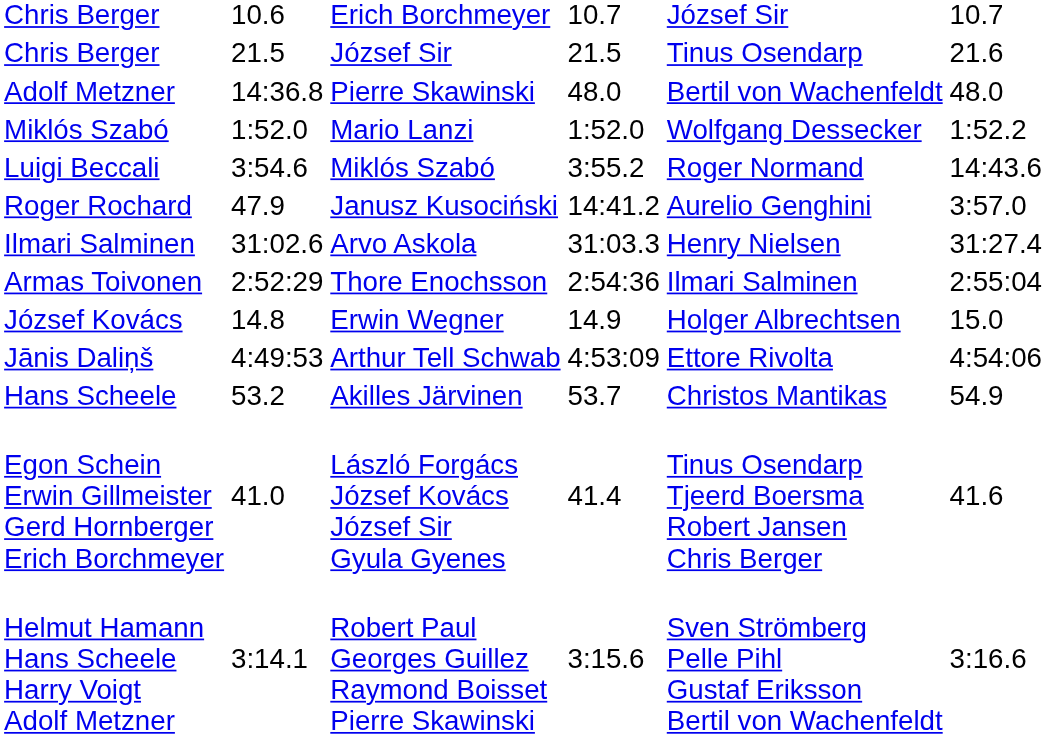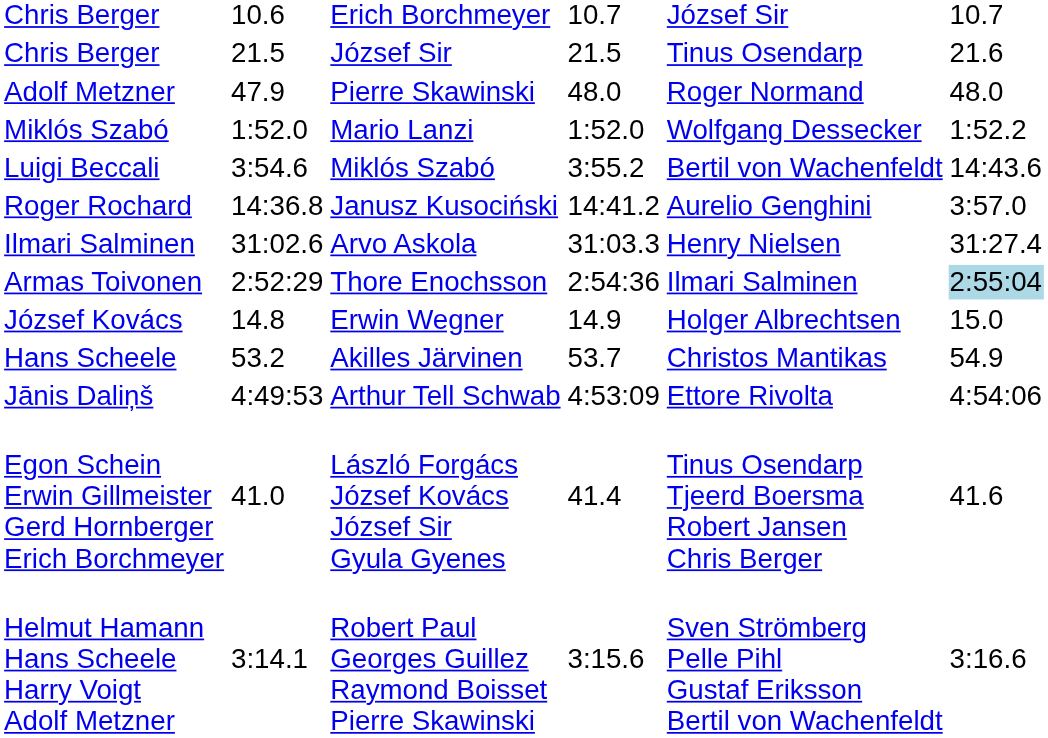Adolf Metzner | column 3: 14:36.8 -> 47.9
Adolf Metzner | column 6: Bertil von Wachenfeldt -> Roger Normand
Luigi Beccali | column 6: Roger Normand -> Bertil von Wachenfeldt
Roger Rochard | column 3: 47.9 -> 14:36.8
Armas Toivonen | column 7: no background -> lightblue background
rows swapped: Hans Scheele <-> Jānis Daliņš
